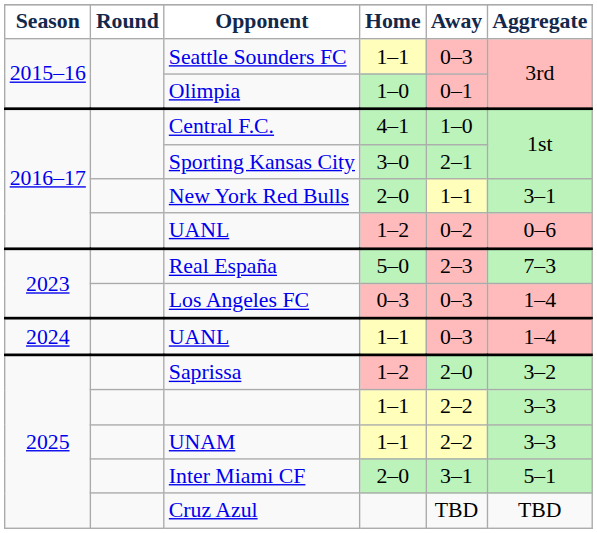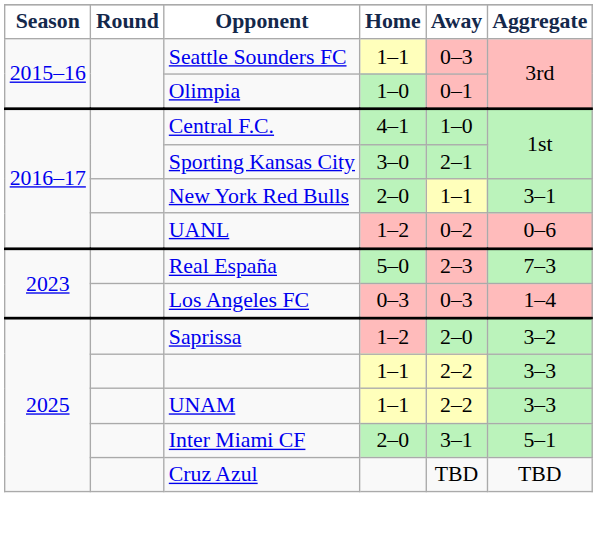- row: 2024 | UANL | 1–1 | 0–3 | 1–4
